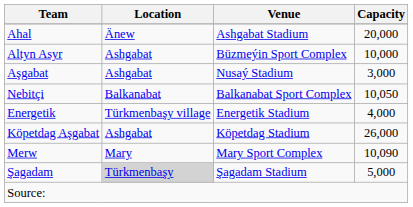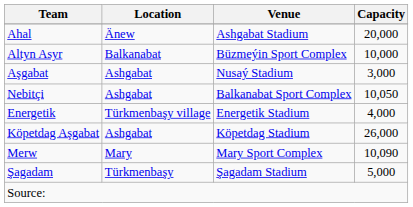Altyn Asyr | Location: Ashgabat -> Balkanabat
Nebitçi | Location: Balkanabat -> Ashgabat
Şagadam | Location: lightgrey background -> no background
